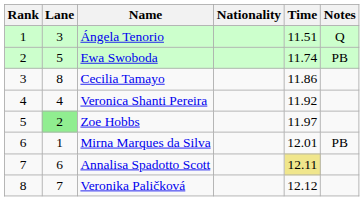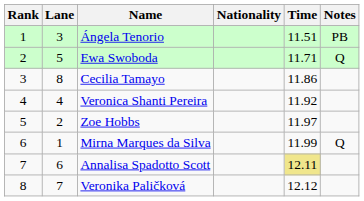Ángela Tenorio | Notes: Q -> PB
Ewa Swoboda | Time: 11.74 -> 11.71
Ewa Swoboda | Notes: PB -> Q
Zoe Hobbs | Lane: lightgreen background -> no background
Mirna Marques da Silva | Time: 12.01 -> 11.99
Mirna Marques da Silva | Notes: PB -> Q
